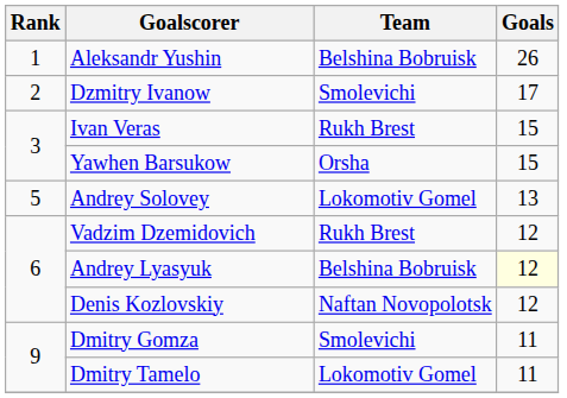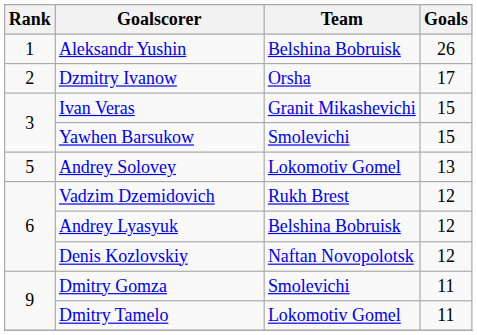Dzmitry Ivanow | Team: Smolevichi -> Orsha
Ivan Veras | Team: Rukh Brest -> Granit Mikashevichi
Yawhen Barsukow | Team: Orsha -> Smolevichi
Andrey Lyasyuk | Goals: lightyellow background -> no background
